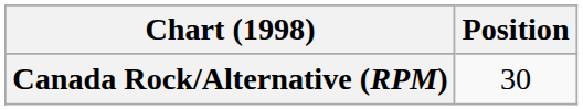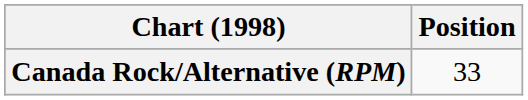Canada Rock/Alternative (RPM) | Position: 30 -> 33
